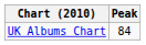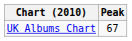UK Albums Chart | Peak: 84 -> 67
